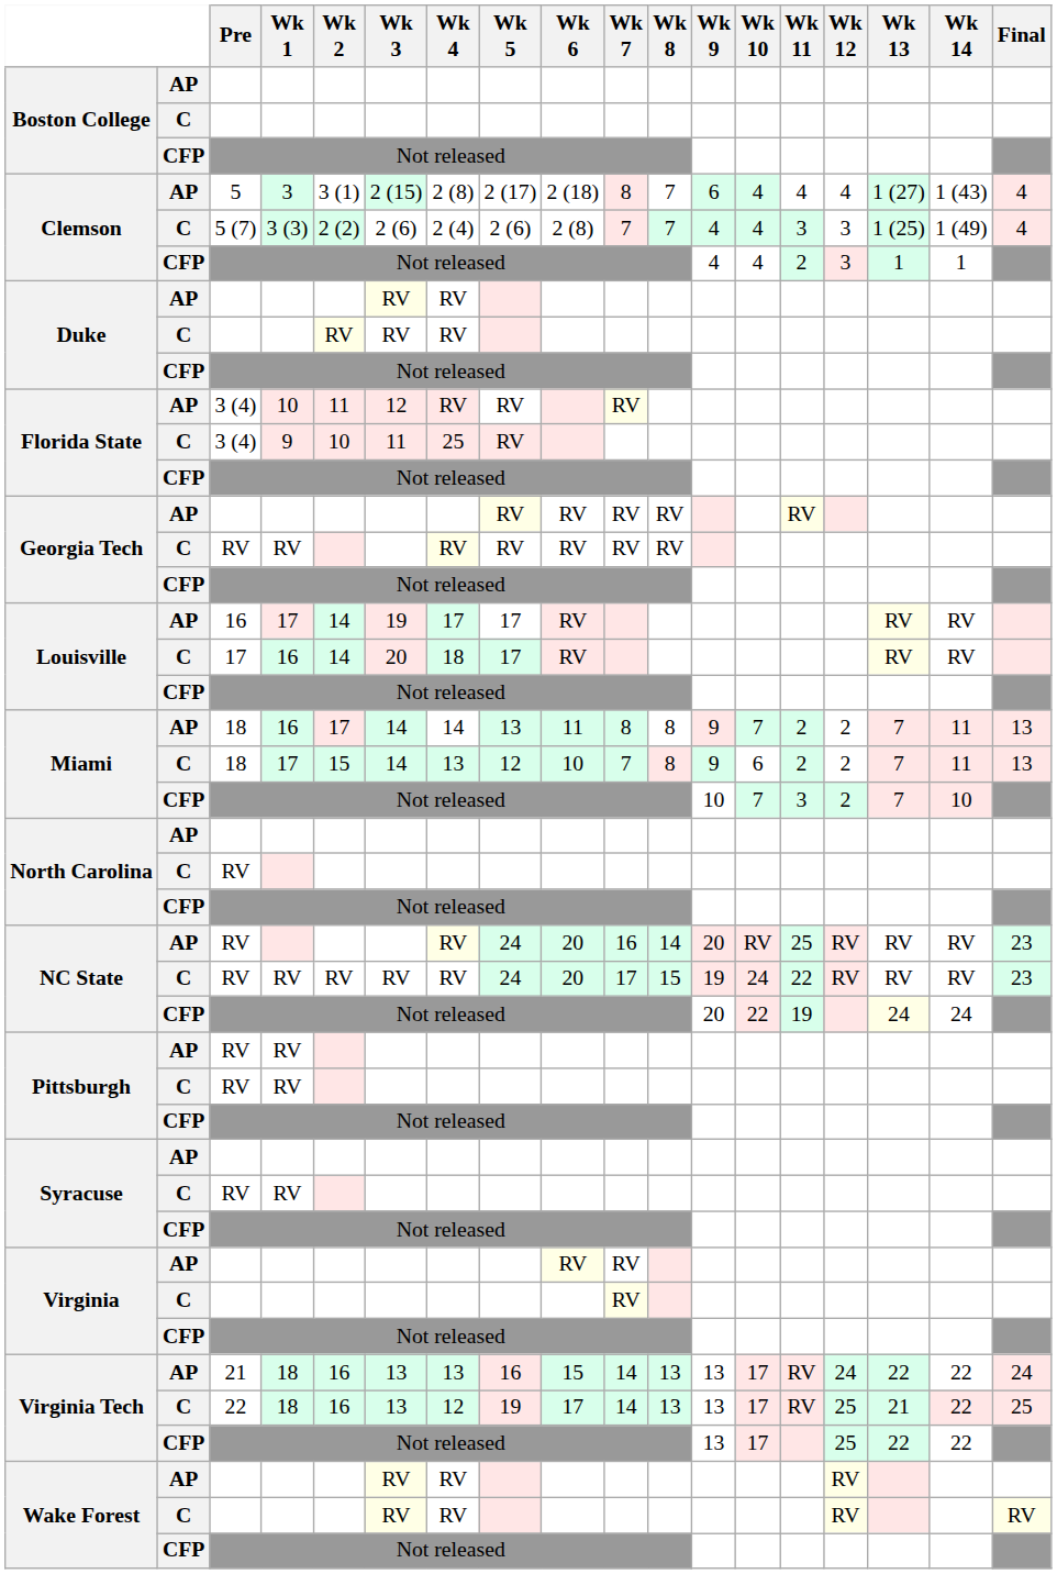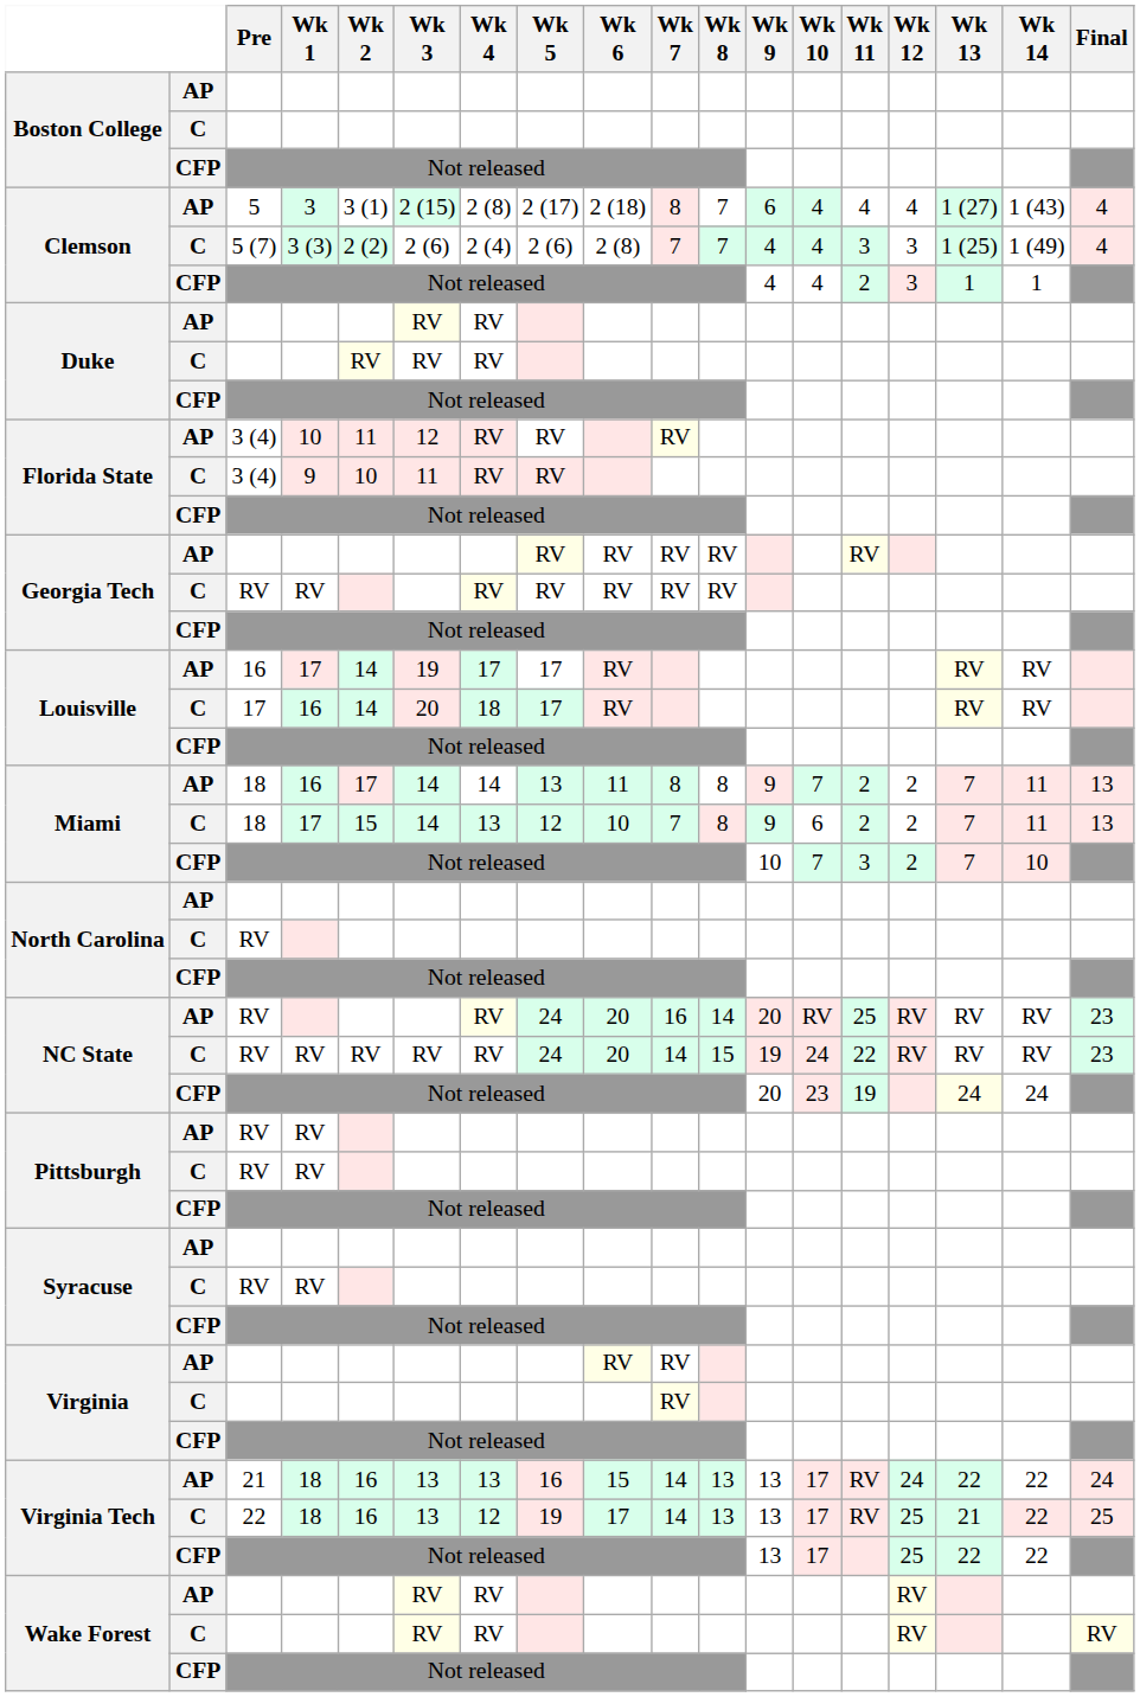Florida State / C | Wk 4: 25 -> RV
NC State / C | Wk 7: 17 -> 14
NC State / CFP | Wk 10: 22 -> 23
